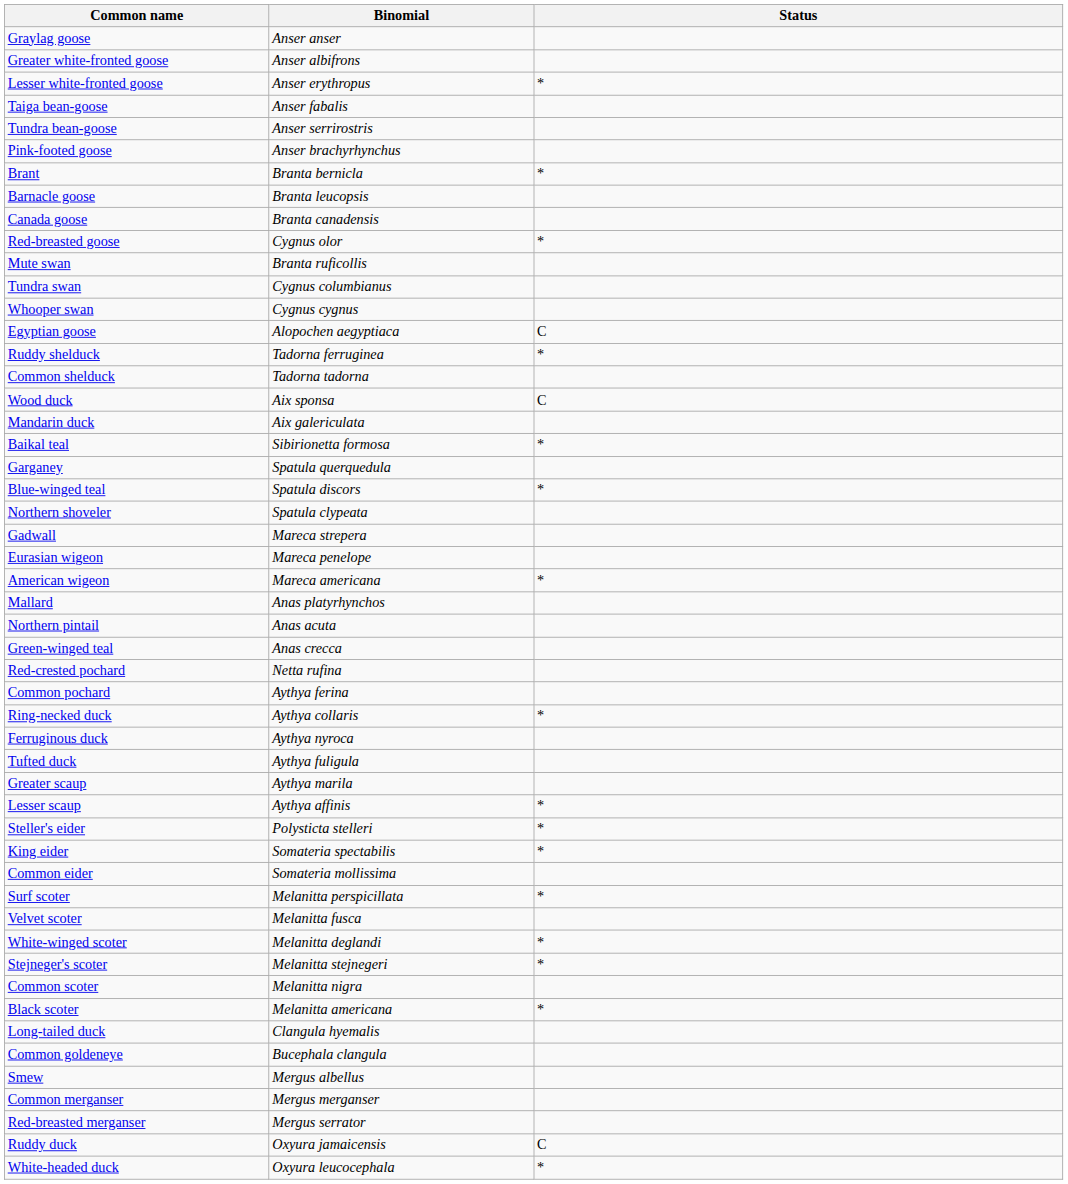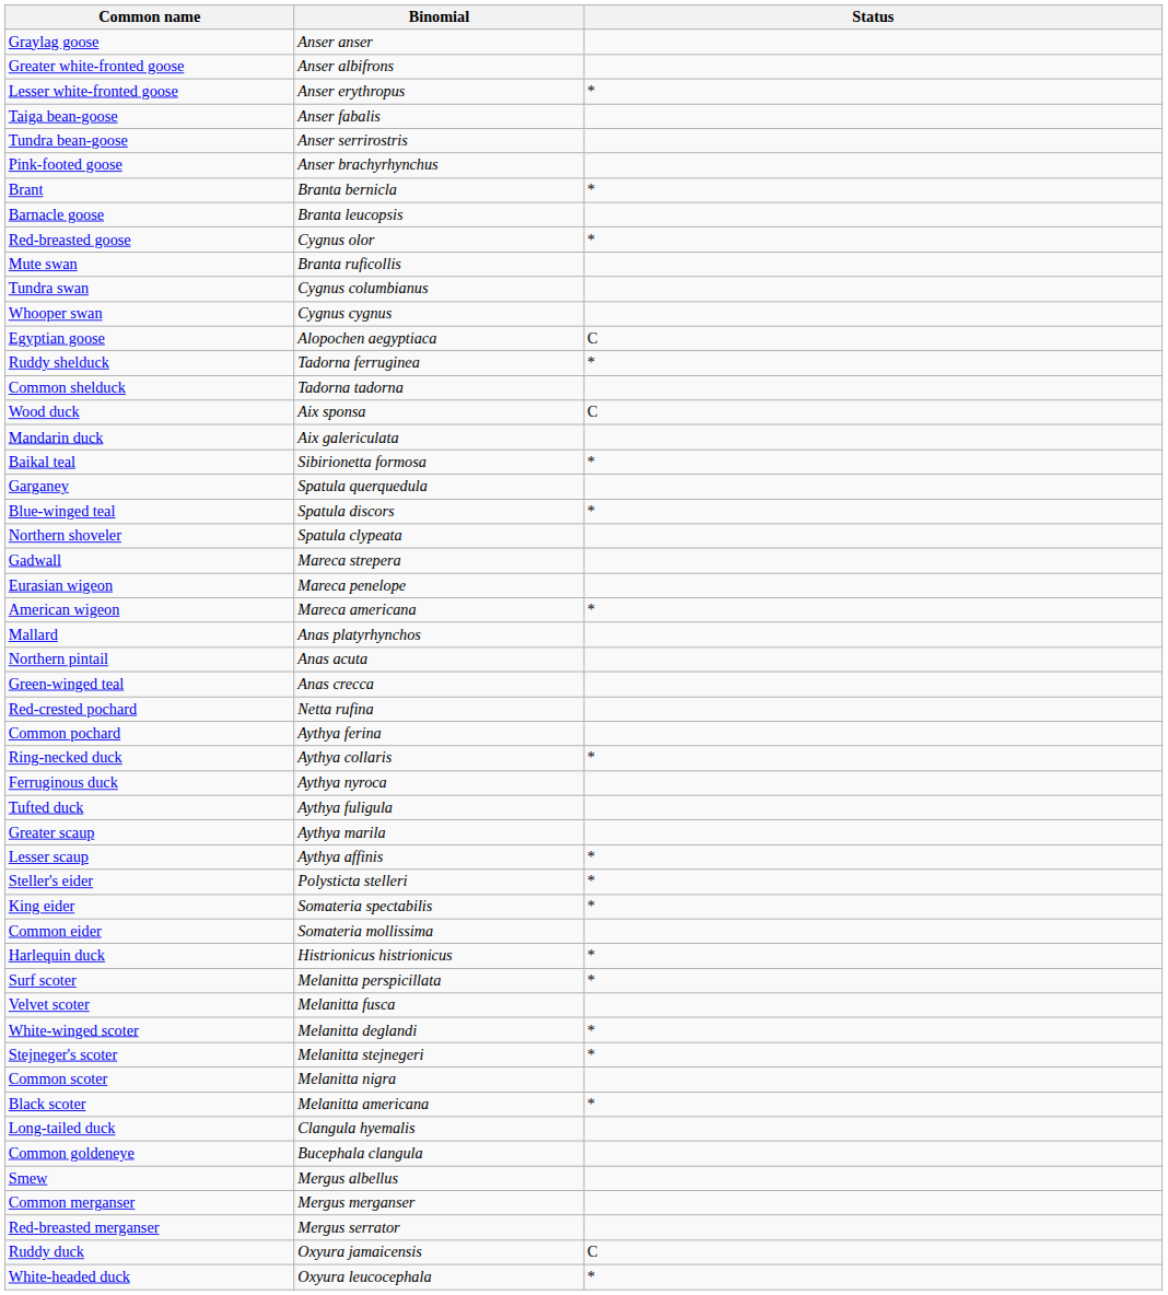- row: Canada goose | Branta canadensis
+ row: Harlequin duck | Histrionicus histrionicus | *
